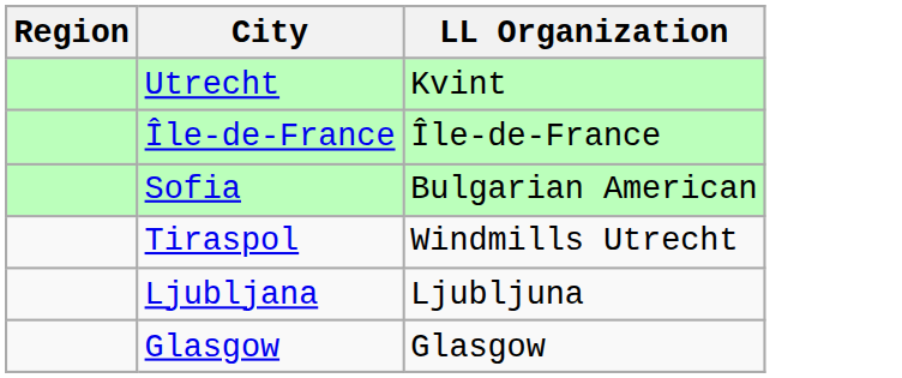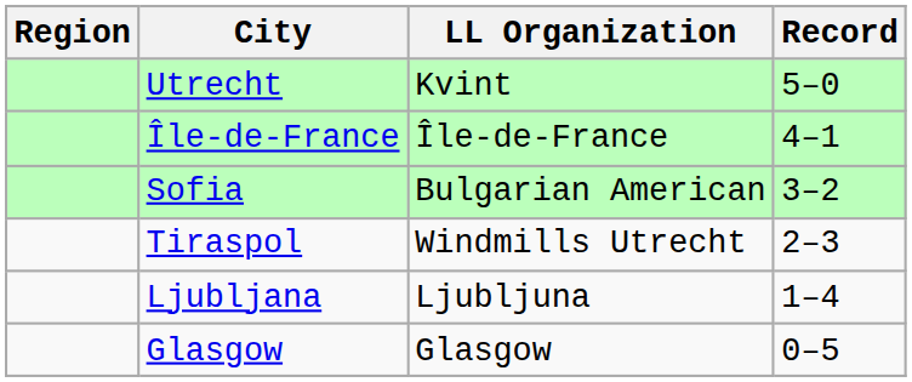+ column: Record | 5–0 | 4–1 | 3–2 | 2–3 | 1–4 | 0–5
